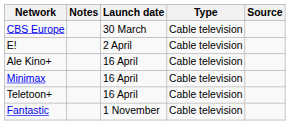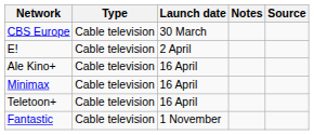columns swapped: Type <-> Notes
